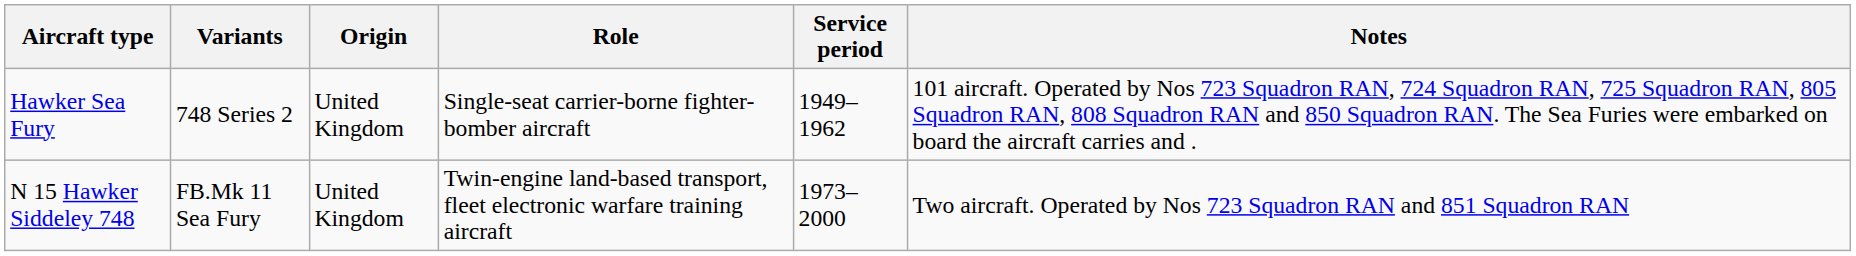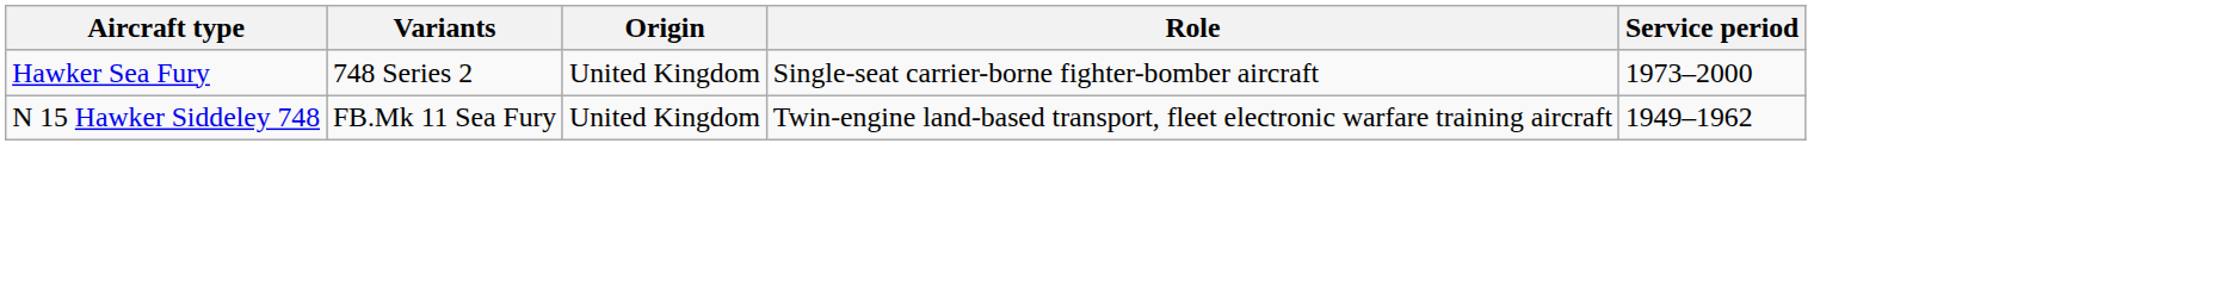- column: Notes | 101 aircraft. Operated by Nos 723 Squadron RAN, 724 Squadron RAN, 725 Squadron RAN, 805 Squadron RAN, 808 Squadron RAN and 850 Squadron RAN. The Sea Furies were embarked on board the aircraft carries and . | Two aircraft. Operated by Nos 723 Squadron RAN and 851 Squadron RAN
Hawker Sea Fury | Service period: 1949–1962 -> 1973–2000
N 15 Hawker Siddeley 748 | Service period: 1973–2000 -> 1949–1962
